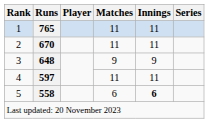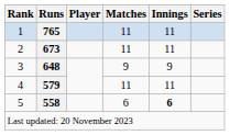2 | Runs: 670 -> 673
4 | Runs: 597 -> 579
